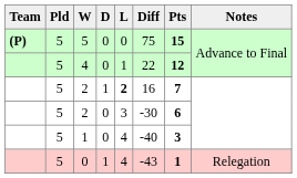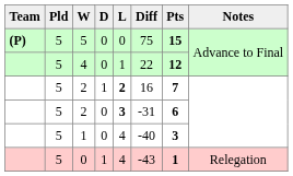2 / 0 | L: normal -> bold
2 / 0 | Diff: -30 -> -31
